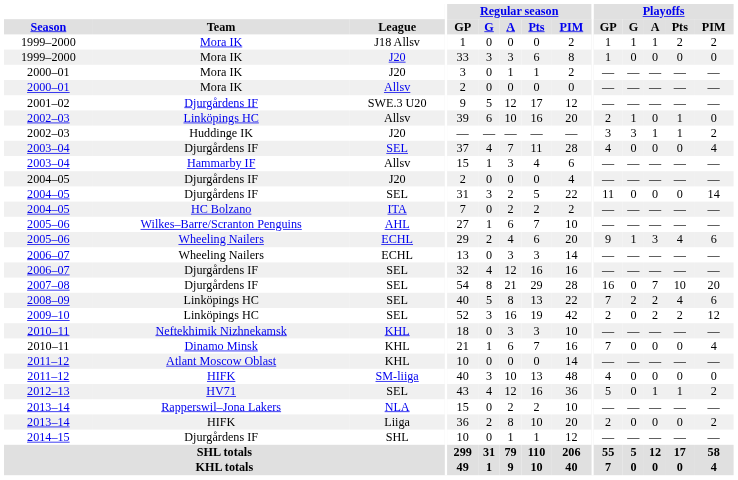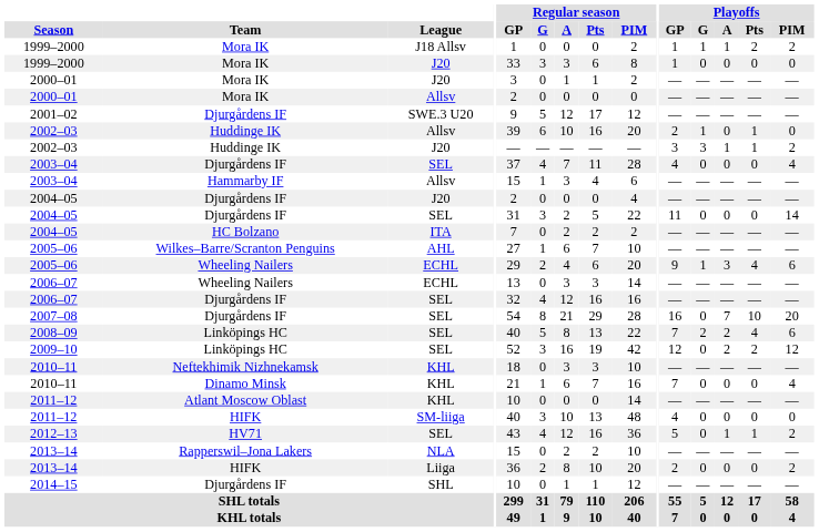2002–03 / Allsv | Team: Linköpings HC -> Huddinge IK
2009–10 | Playoffs / GP: 2 -> 12
